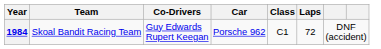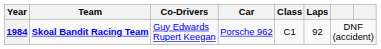1984 | Team: normal -> bold
1984 | Laps: 72 -> 92
